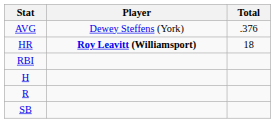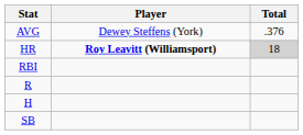HR | Total: no background -> lightgrey background
rows swapped: R <-> H
